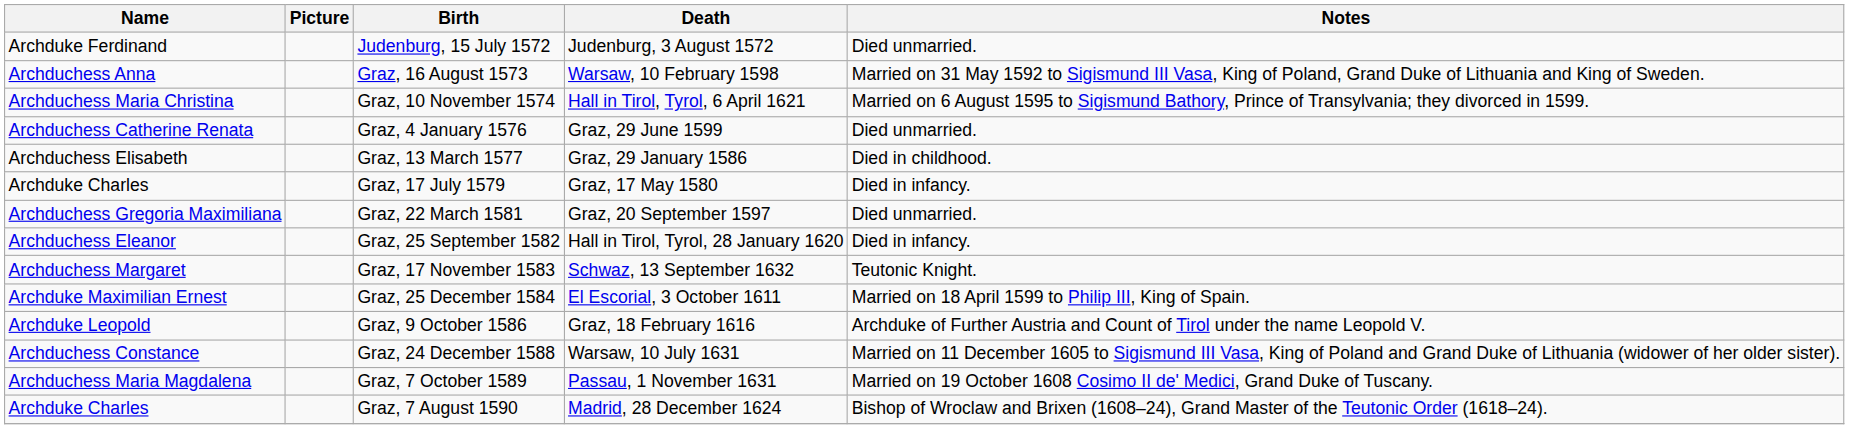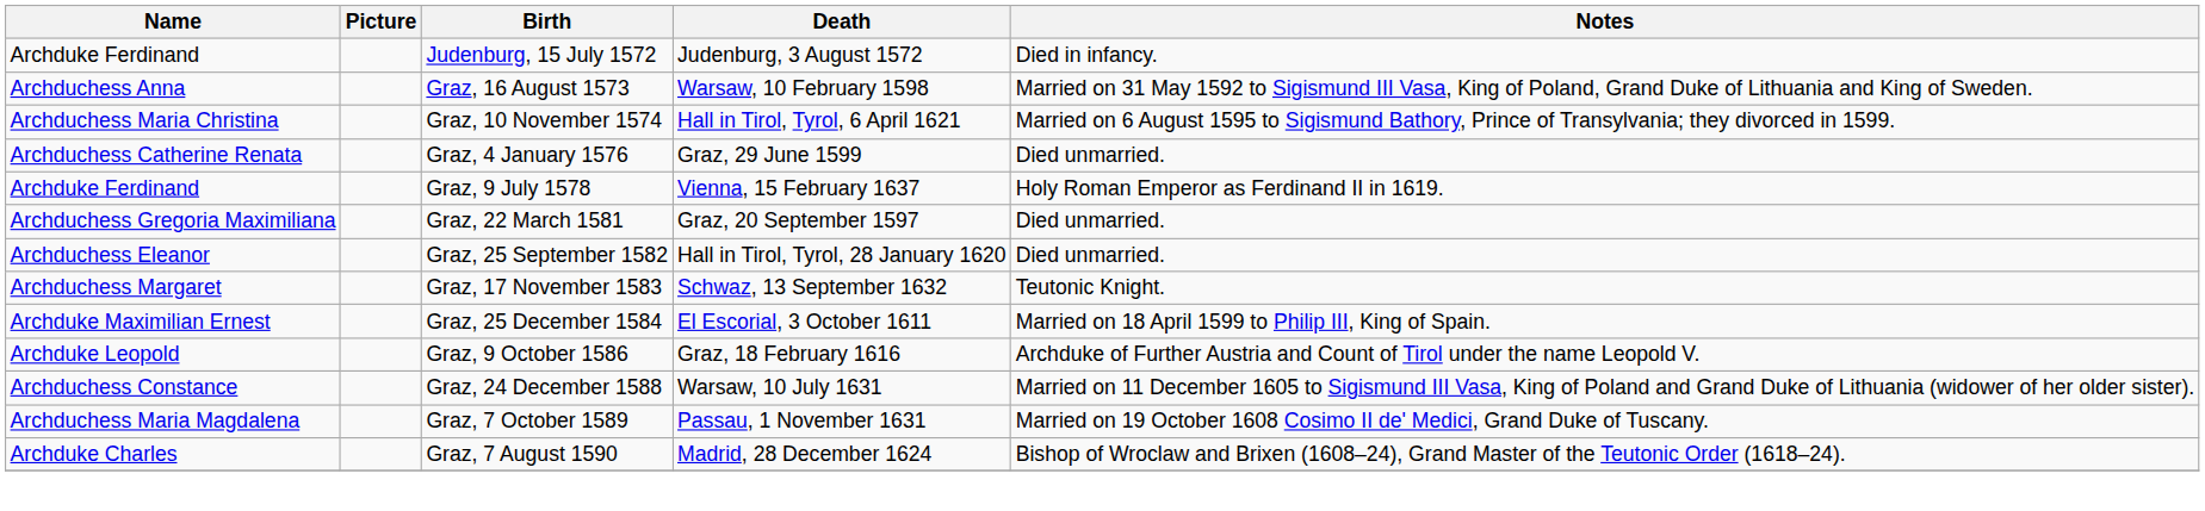Judenburg, 15 July 1572 | Notes: Died unmarried. -> Died in infancy.
- row: Archduchess Elisabeth | Graz, 13 March 1577 | Graz, 29 January 1586 | Died in childhood.
+ row: Archduke Ferdinand | Graz, 9 July 1578 | Vienna, 15 February 1637 | Holy Roman Emperor as Ferdinand II in 1619.
- row: Archduke Charles | Graz, 17 July 1579 | Graz, 17 May 1580 | Died in infancy.
Graz, 25 September 1582 | Notes: Died in infancy. -> Died unmarried.
